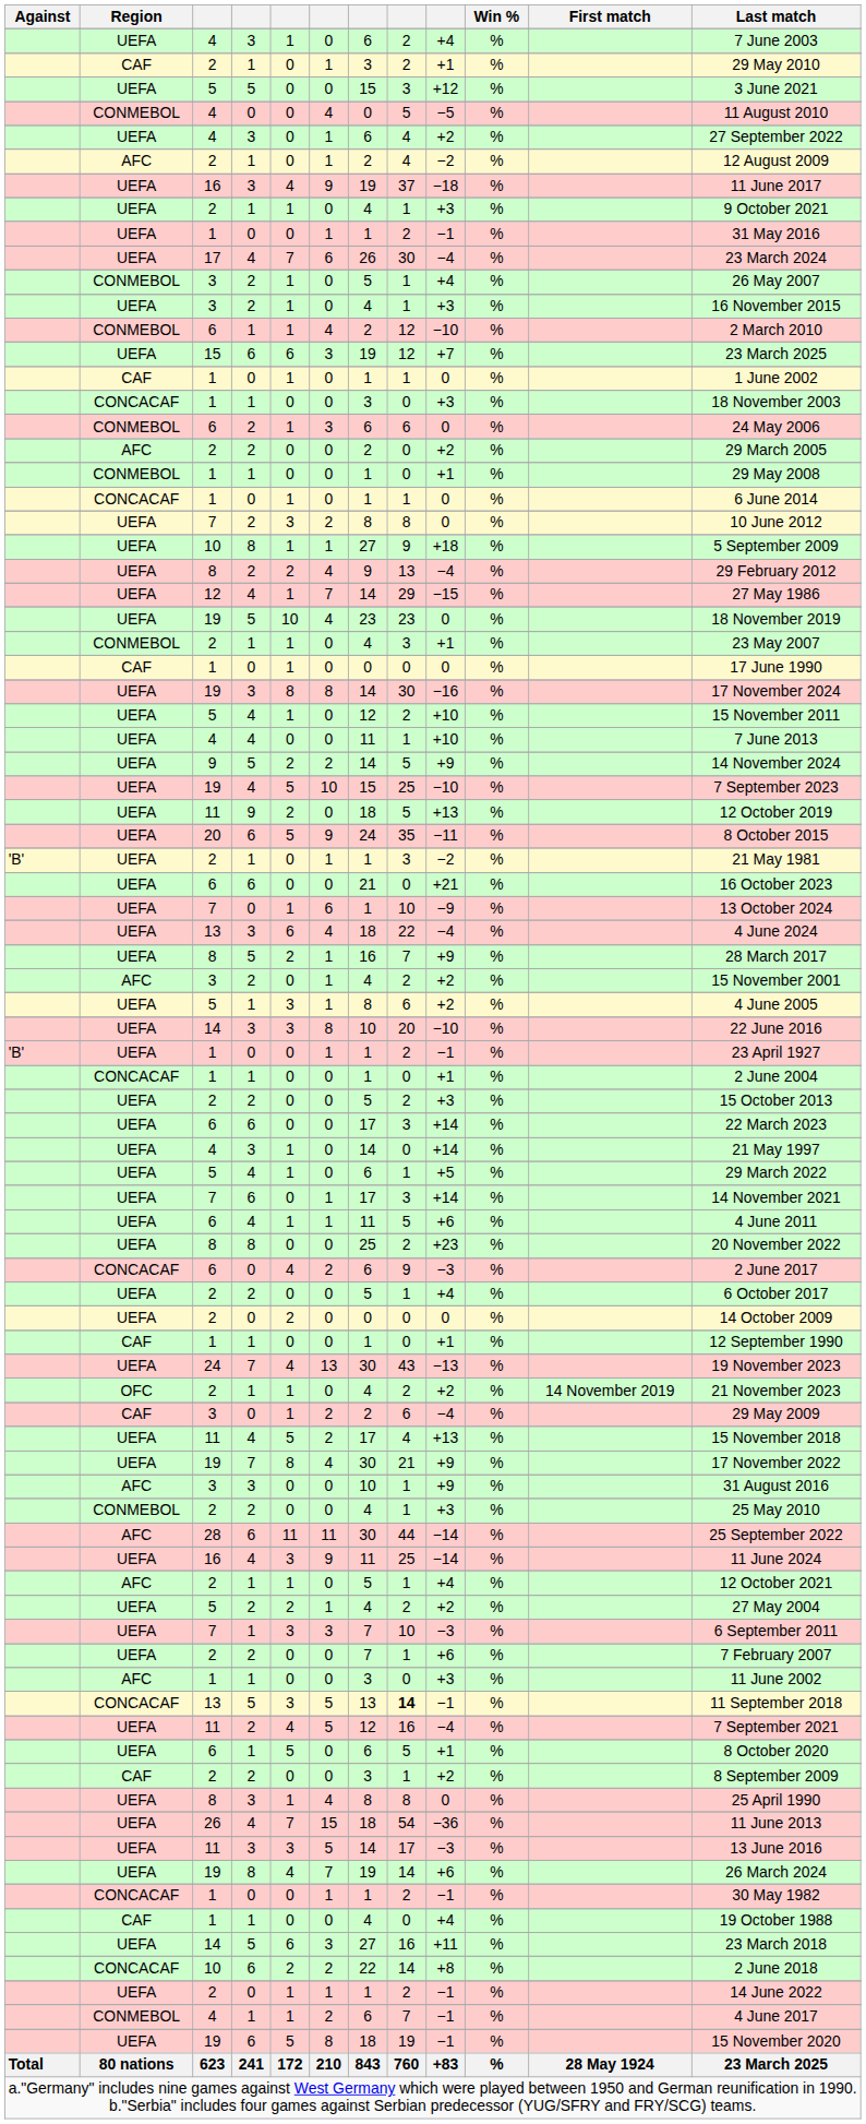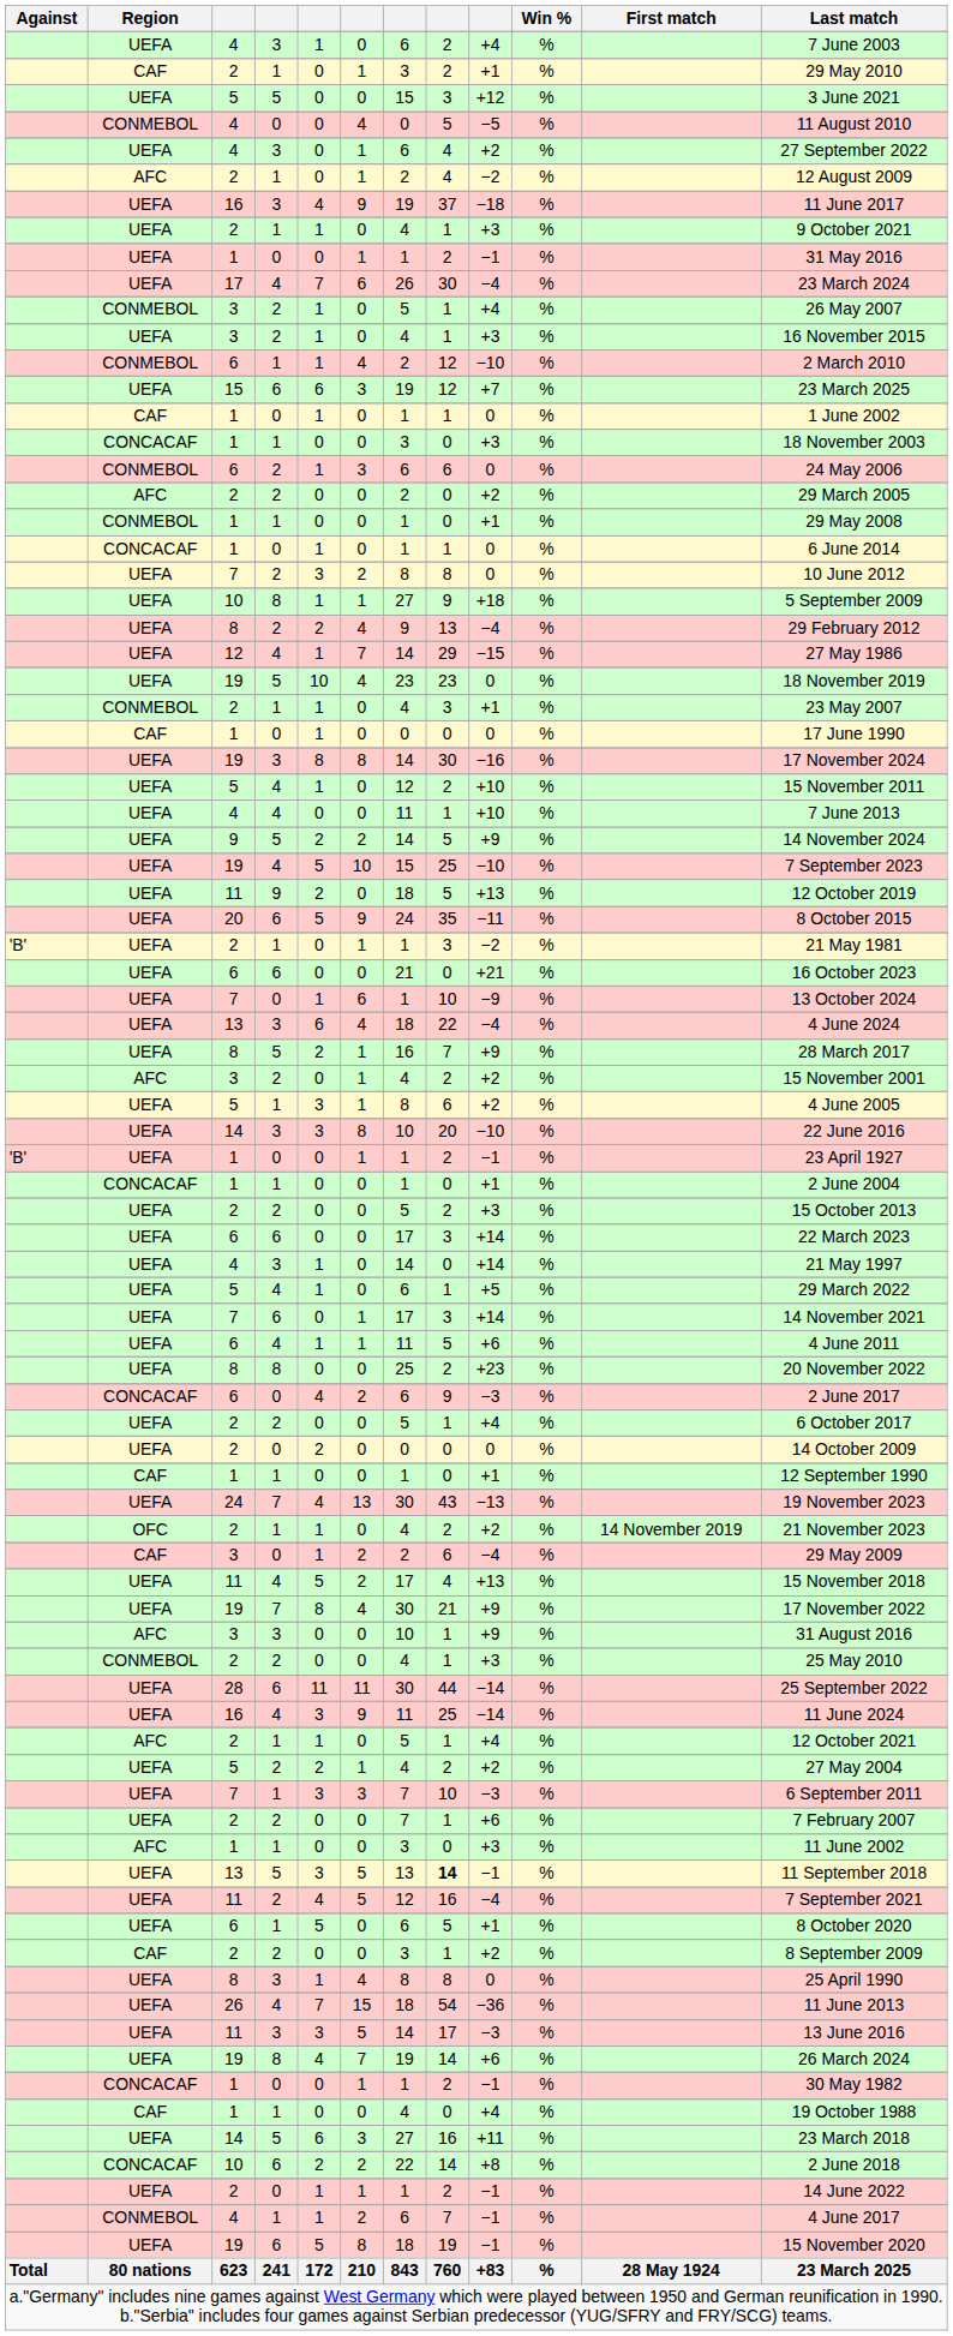28 | Region: AFC -> UEFA
13 / 5 | Region: CONCACAF -> UEFA
